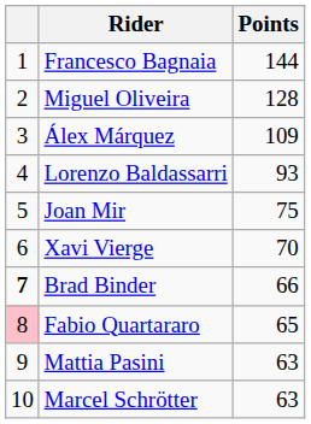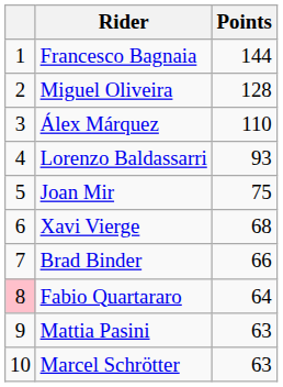Álex Márquez | Points: 109 -> 110
Xavi Vierge | Points: 70 -> 68
Brad Binder | column 1: bold -> normal
Fabio Quartararo | Points: 65 -> 64
